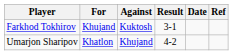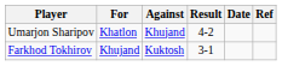rows swapped: Umarjon Sharipov <-> Farkhod Tokhirov
